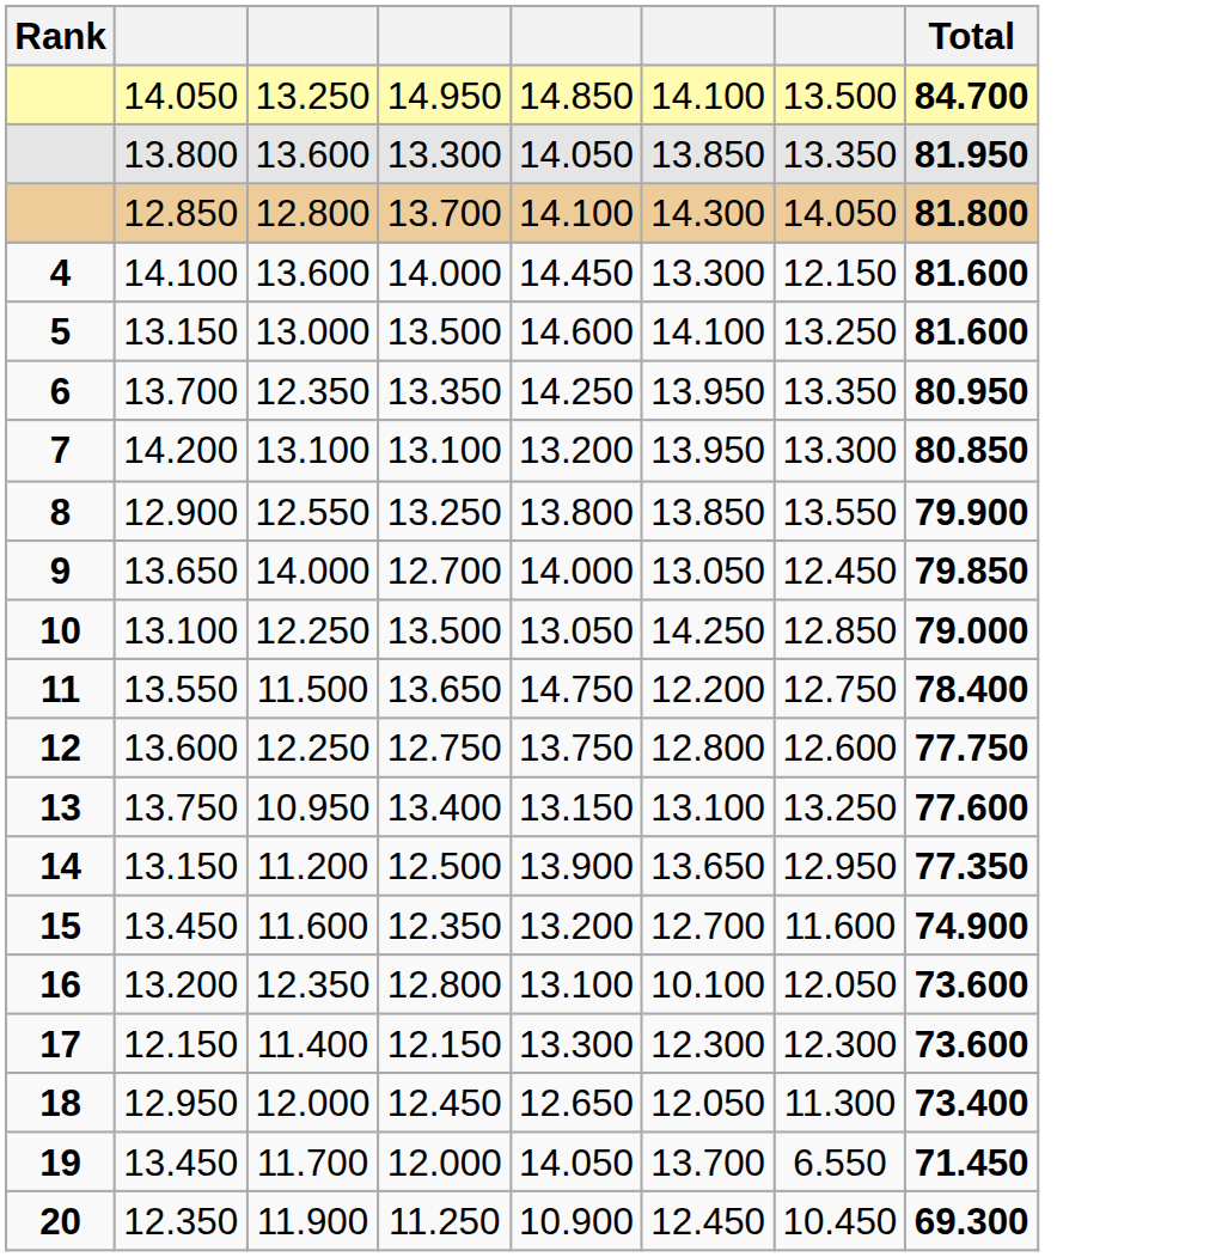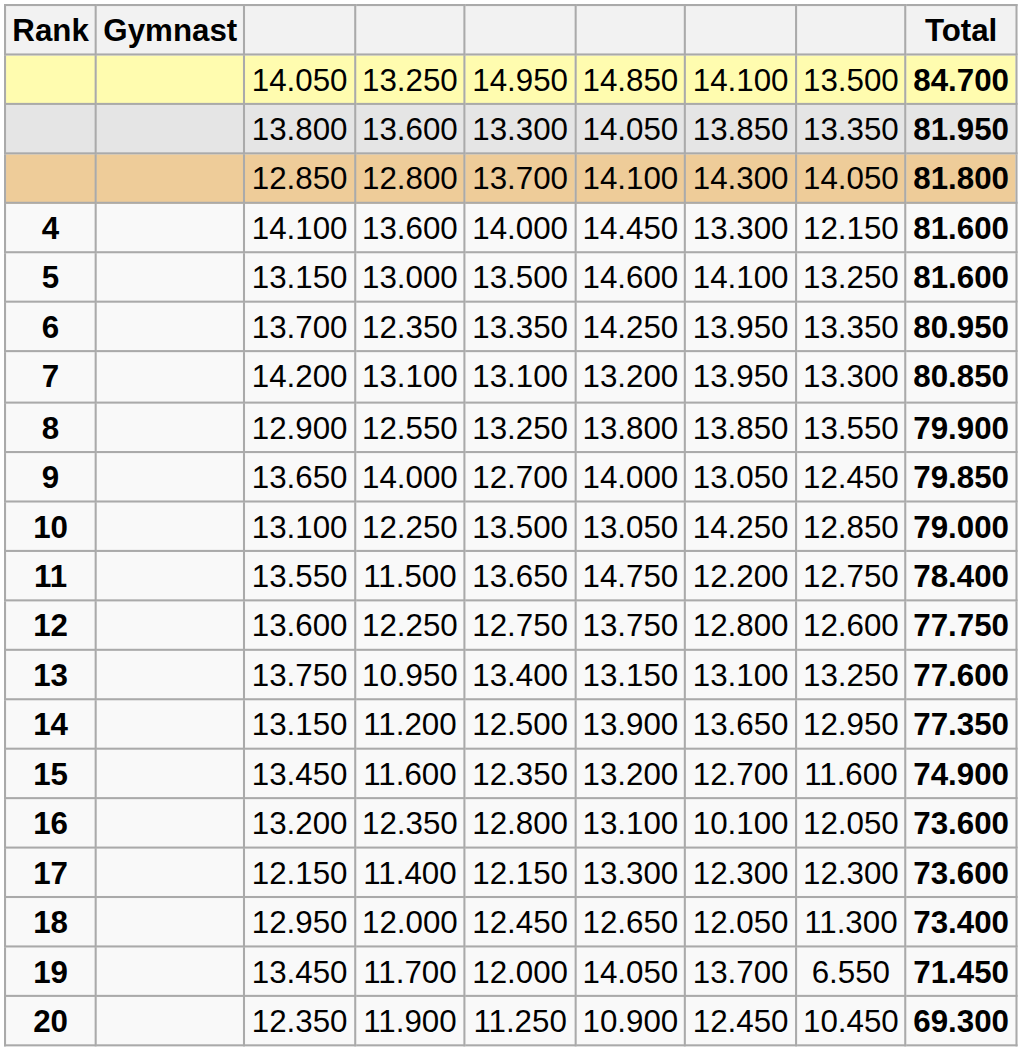+ column: Gymnast
